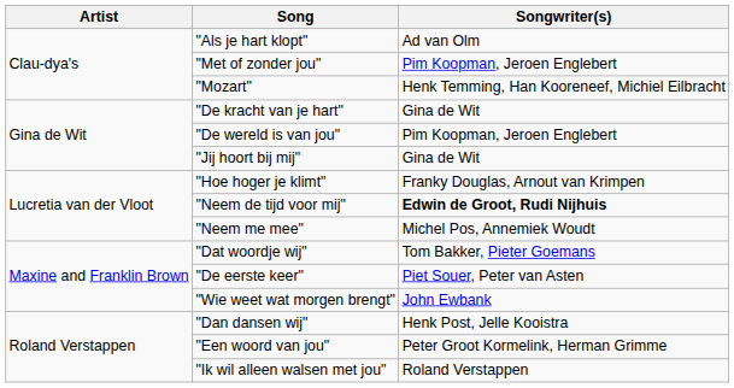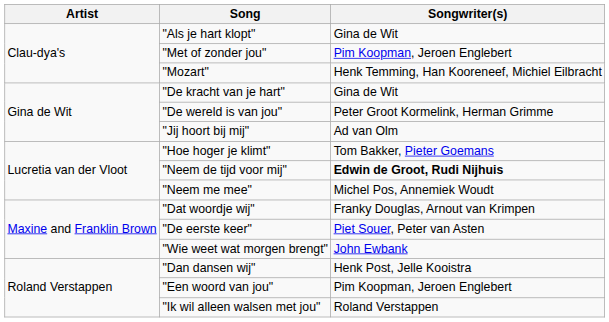"Als je hart klopt" | Songwriter(s): Ad van Olm -> Gina de Wit
"De wereld is van jou" | Songwriter(s): Pim Koopman, Jeroen Englebert -> Peter Groot Kormelink, Herman Grimme
"Jij hoort bij mij" | Songwriter(s): Gina de Wit -> Ad van Olm
"Hoe hoger je klimt" | Songwriter(s): Franky Douglas, Arnout van Krimpen -> Tom Bakker, Pieter Goemans
"Dat woordje wij" | Songwriter(s): Tom Bakker, Pieter Goemans -> Franky Douglas, Arnout van Krimpen
"Een woord van jou" | Songwriter(s): Peter Groot Kormelink, Herman Grimme -> Pim Koopman, Jeroen Englebert
